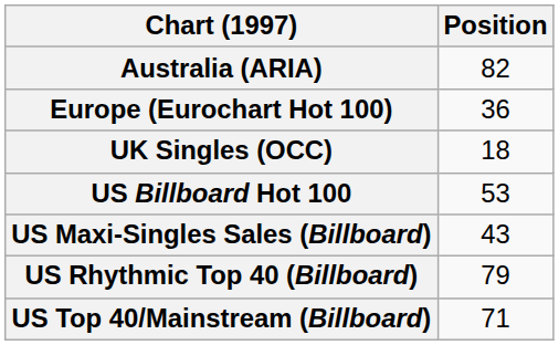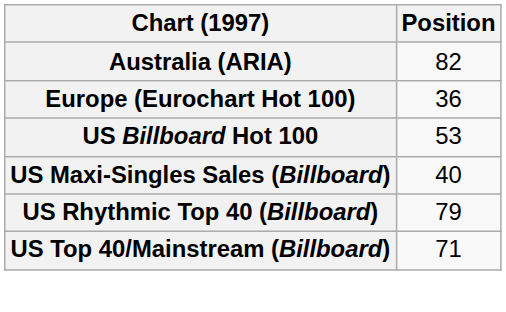- row: UK Singles (OCC) | 18
US Maxi-Singles Sales (Billboard) | Position: 43 -> 40
